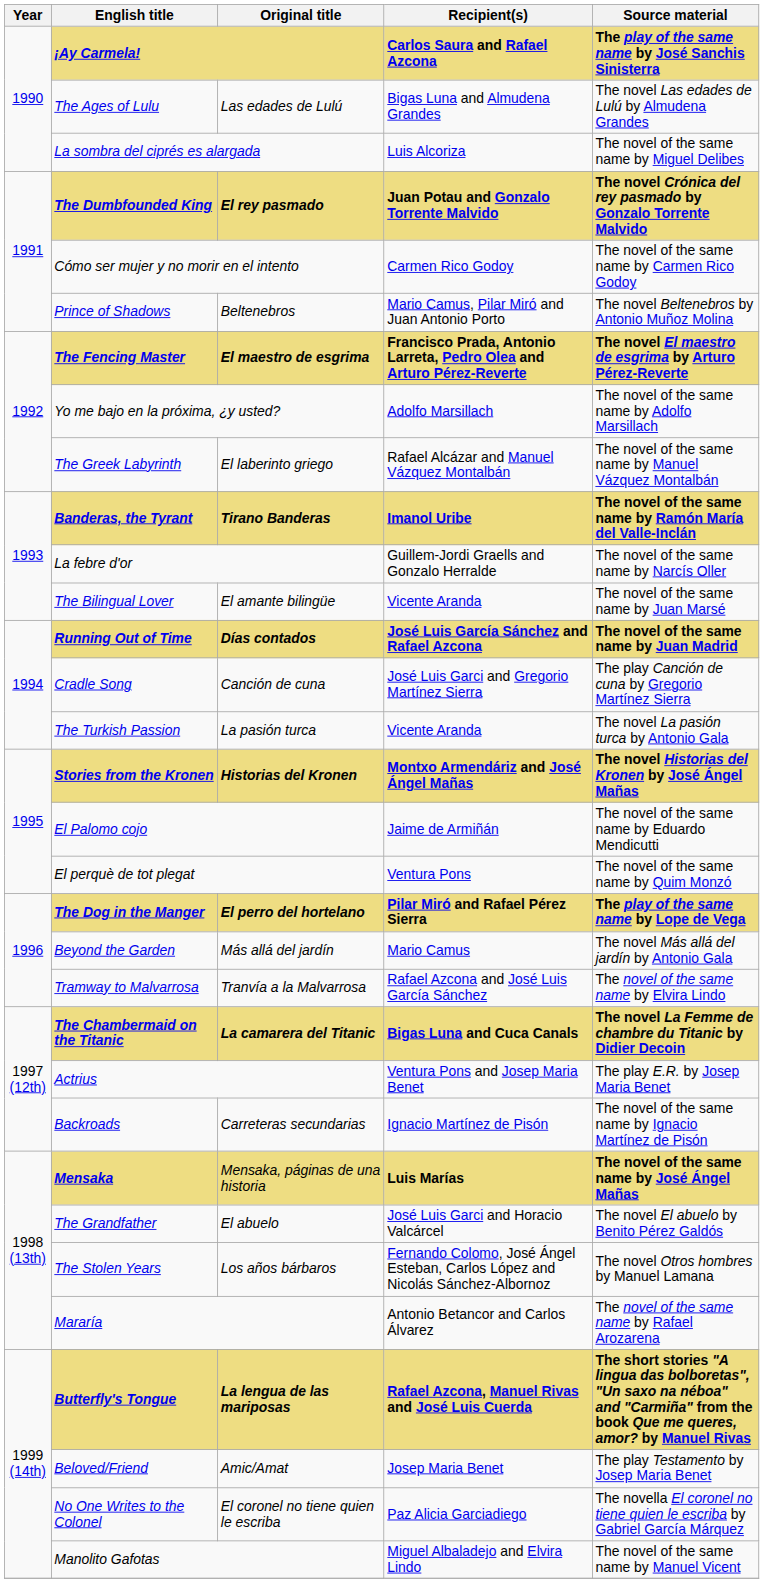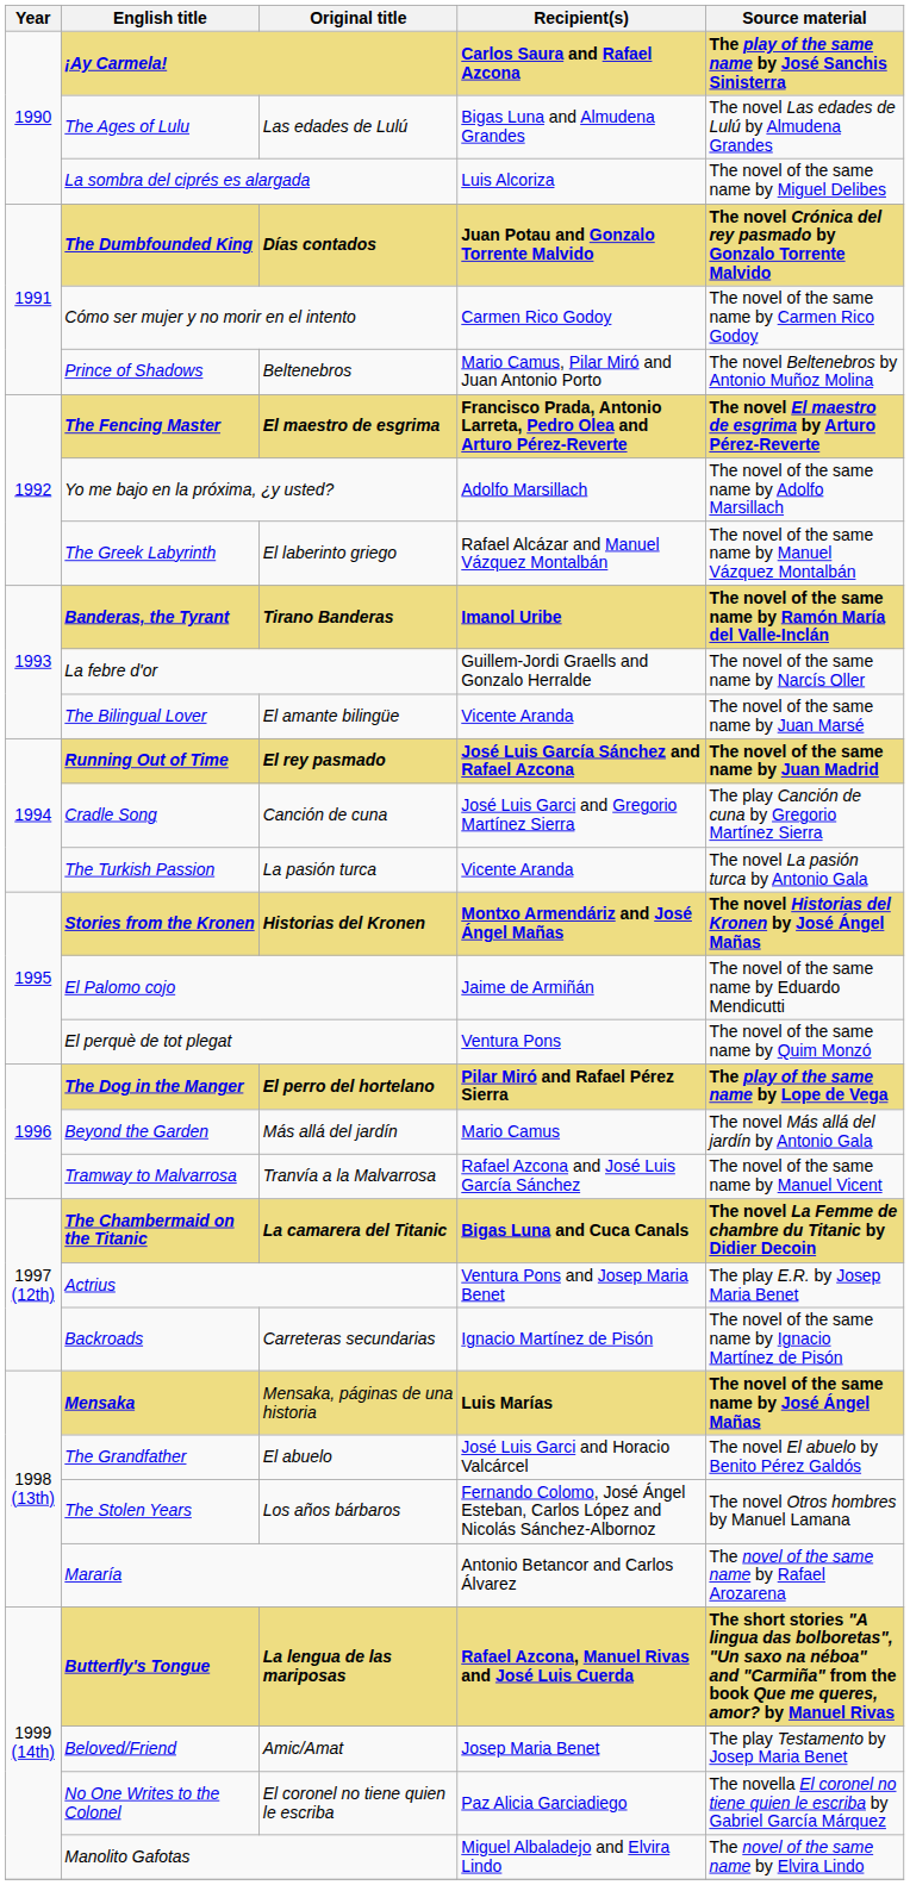The Dumbfounded King | Original title: El rey pasmado -> Días contados
Running Out of Time | Original title: Días contados -> El rey pasmado
Tramway to Malvarrosa | Source material: The novel of the same name by Elvira Lindo -> The novel of the same name by Manuel Vicent
Manolito Gafotas | Source material: The novel of the same name by Manuel Vicent -> The novel of the same name by Elvira Lindo
